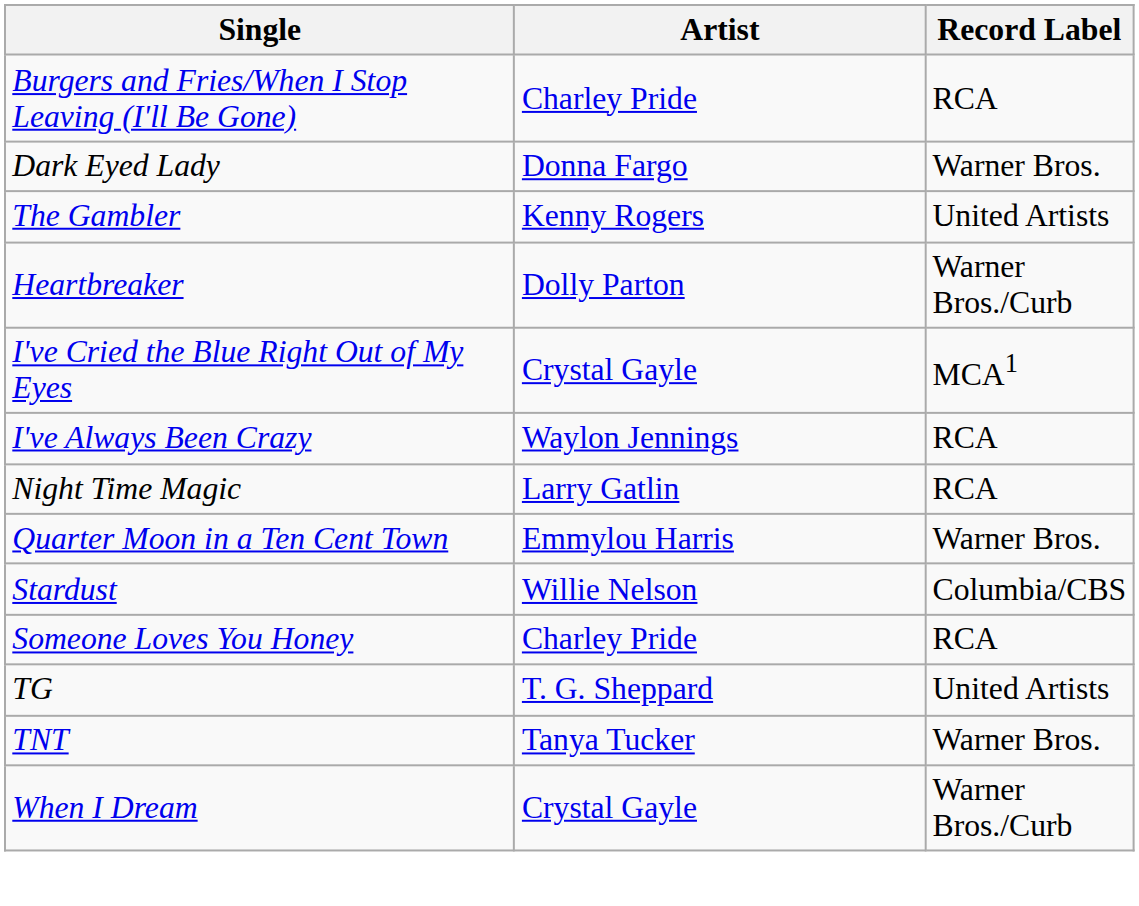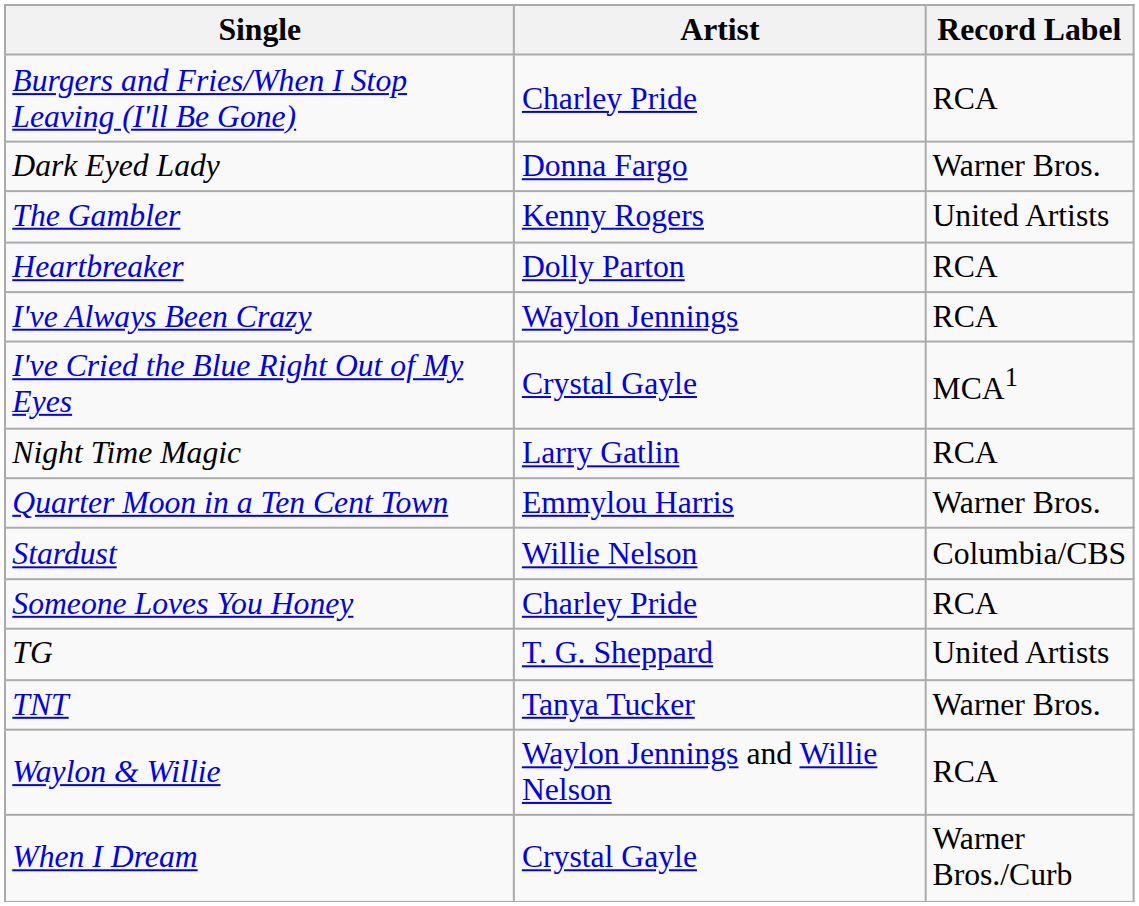Heartbreaker | Record Label: Warner Bros./Curb -> RCA
rows swapped: I've Always Been Crazy <-> I've Cried the Blue Right Out of My Eyes
+ row: Waylon & Willie | Waylon Jennings and Willie Nelson | RCA
